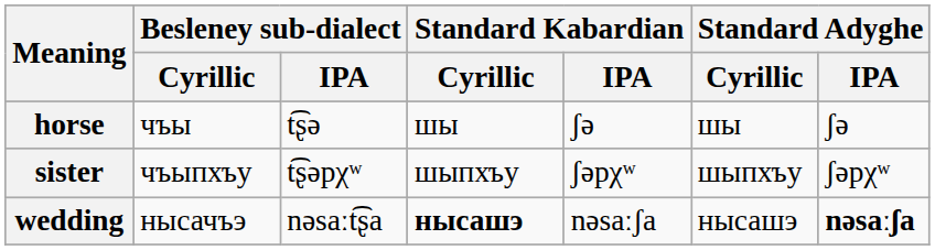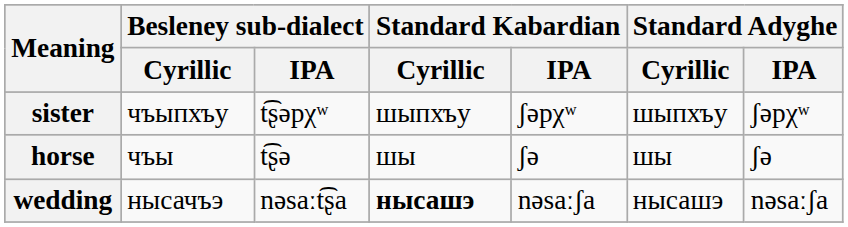rows swapped: horse <-> sister
wedding | Standard Adyghe / IPA: bold -> normal
